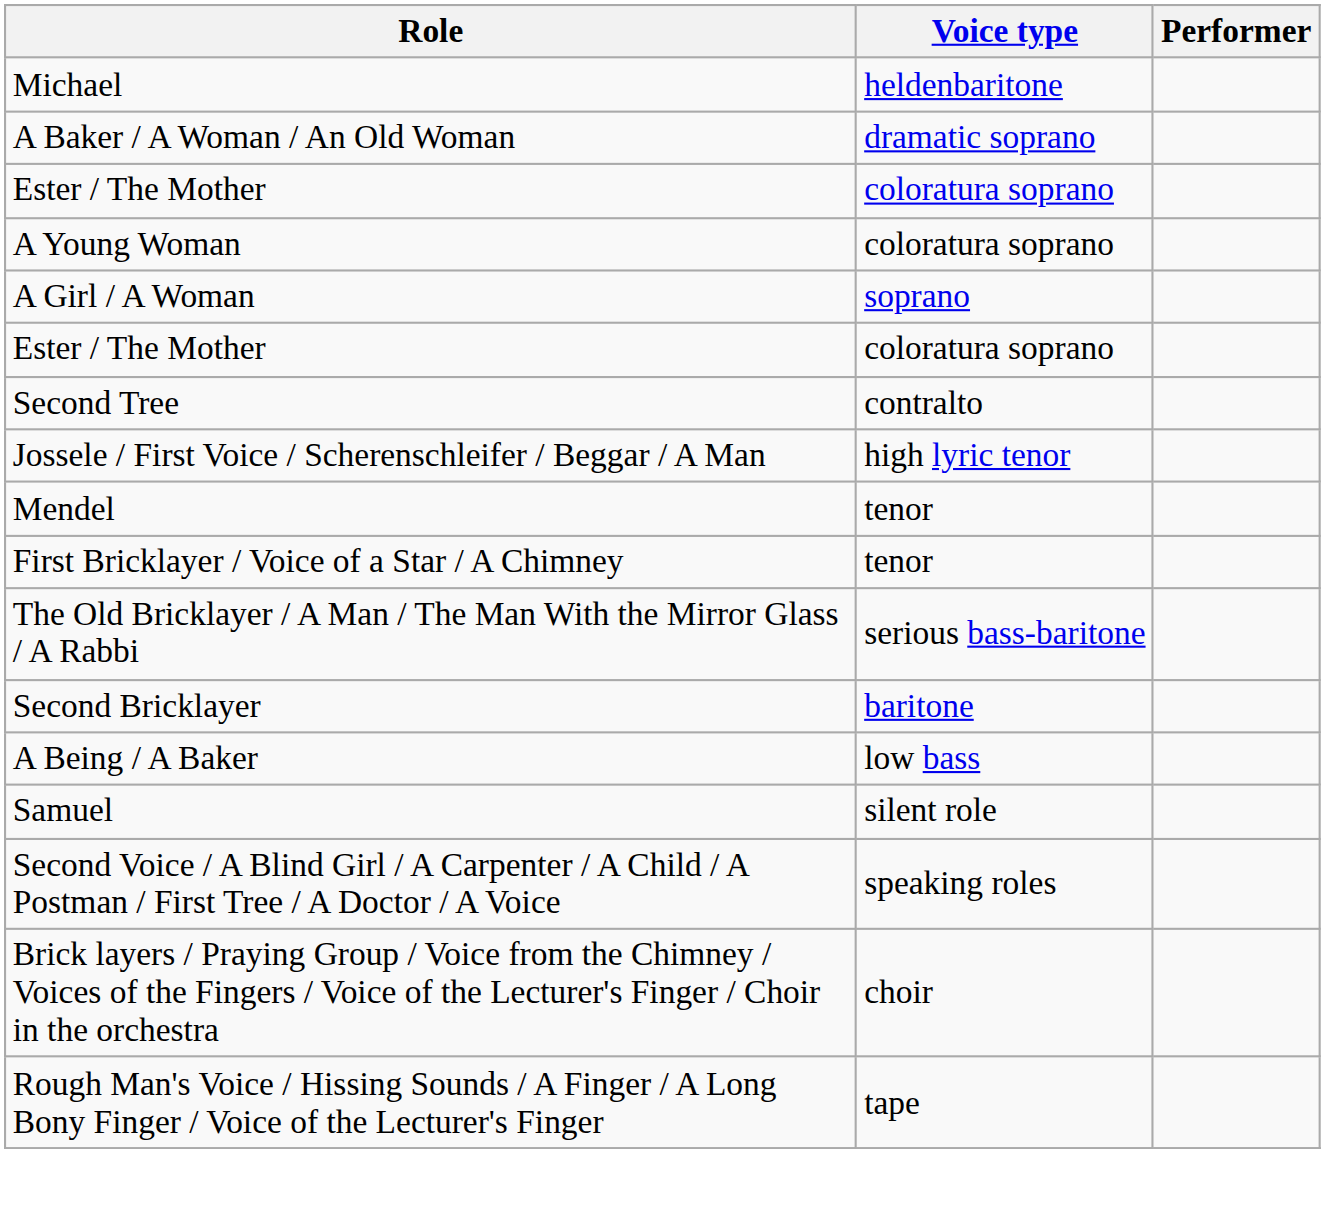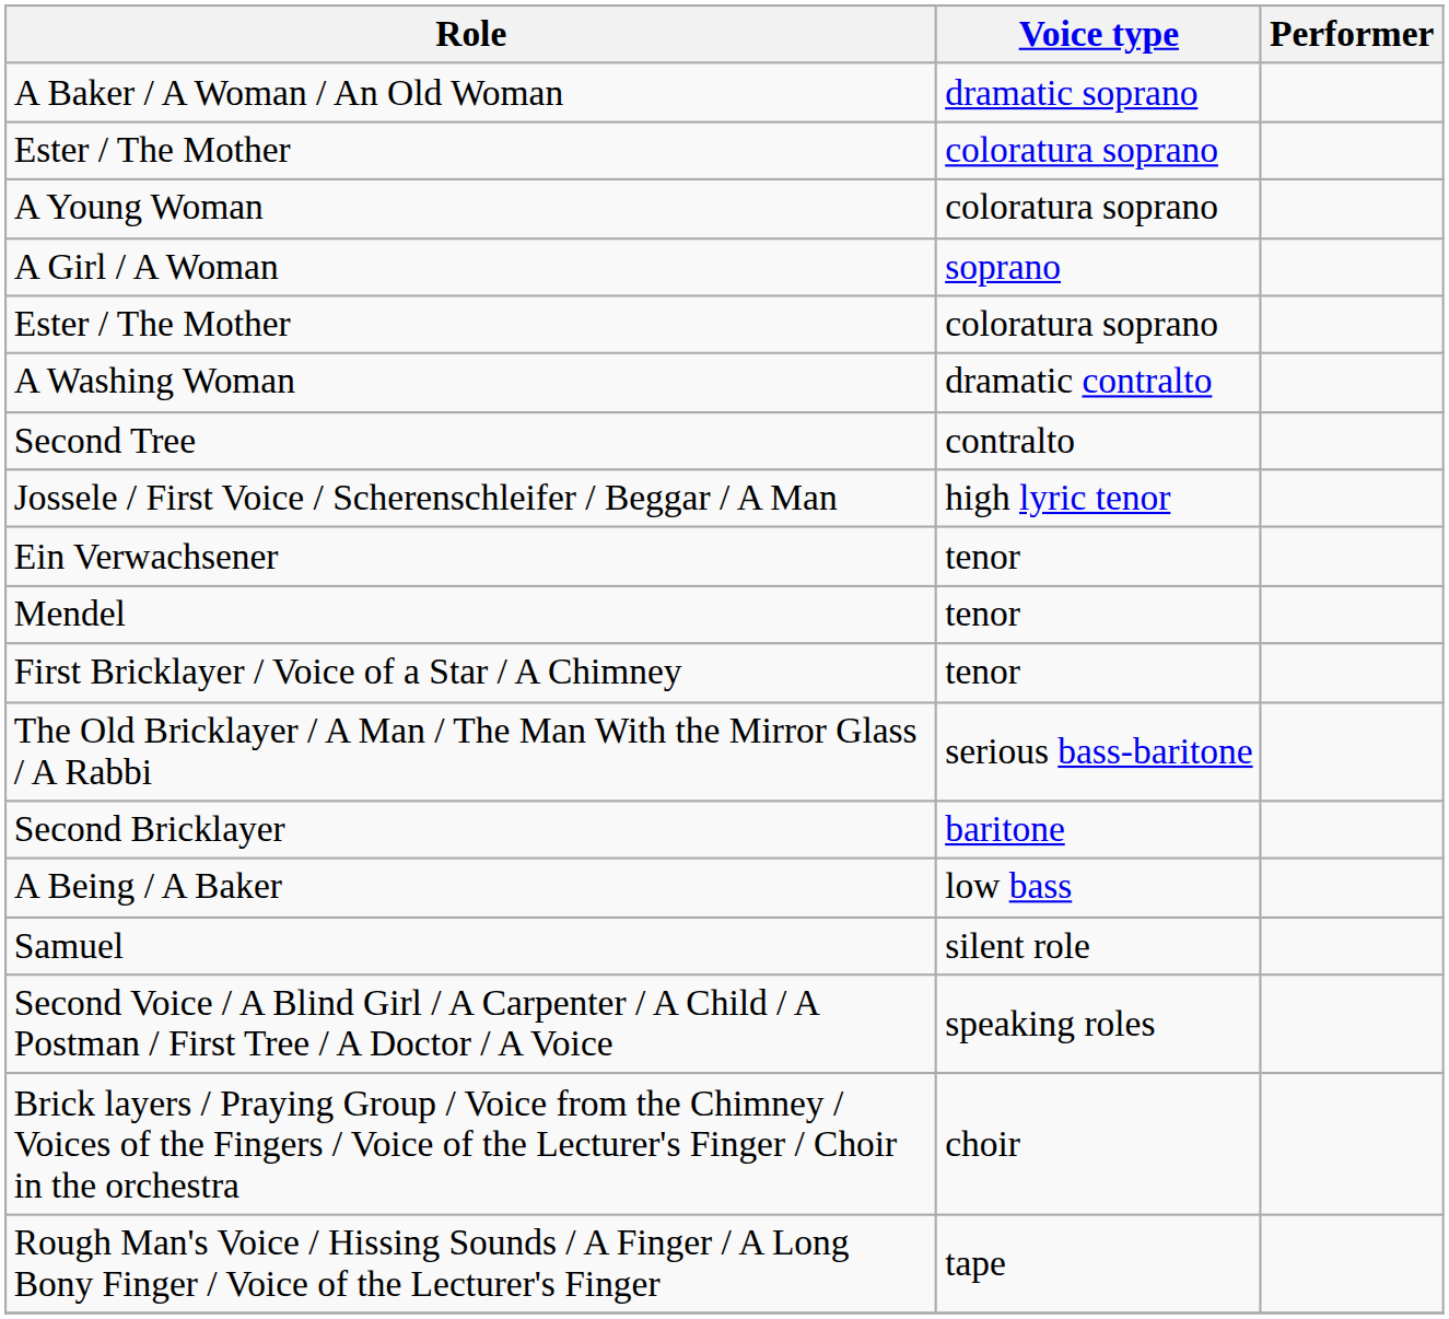- row: Michael | heldenbaritone
+ row: A Washing Woman | dramatic contralto
+ row: Ein Verwachsener | tenor
